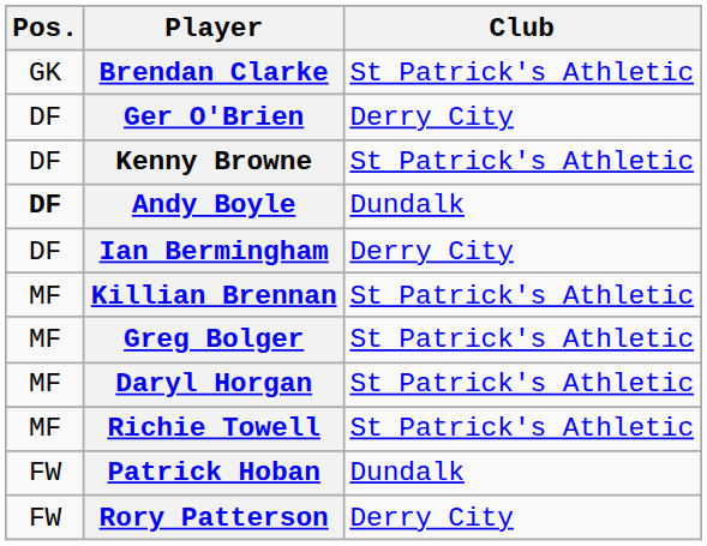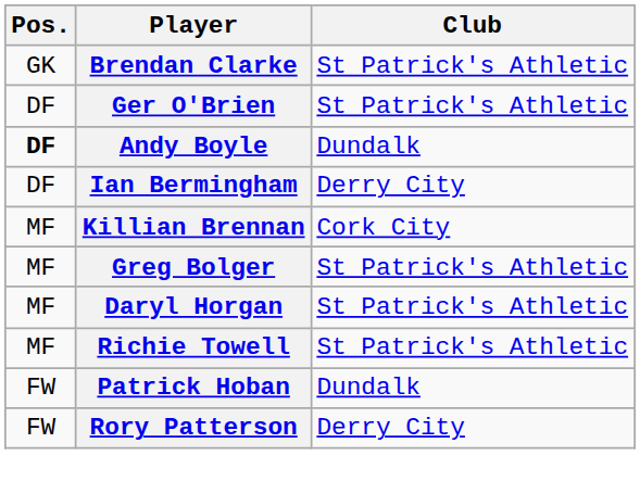Ger O'Brien | Club: Derry City -> St Patrick's Athletic
- row: DF | Kenny Browne | St Patrick's Athletic
Killian Brennan | Club: St Patrick's Athletic -> Cork City
